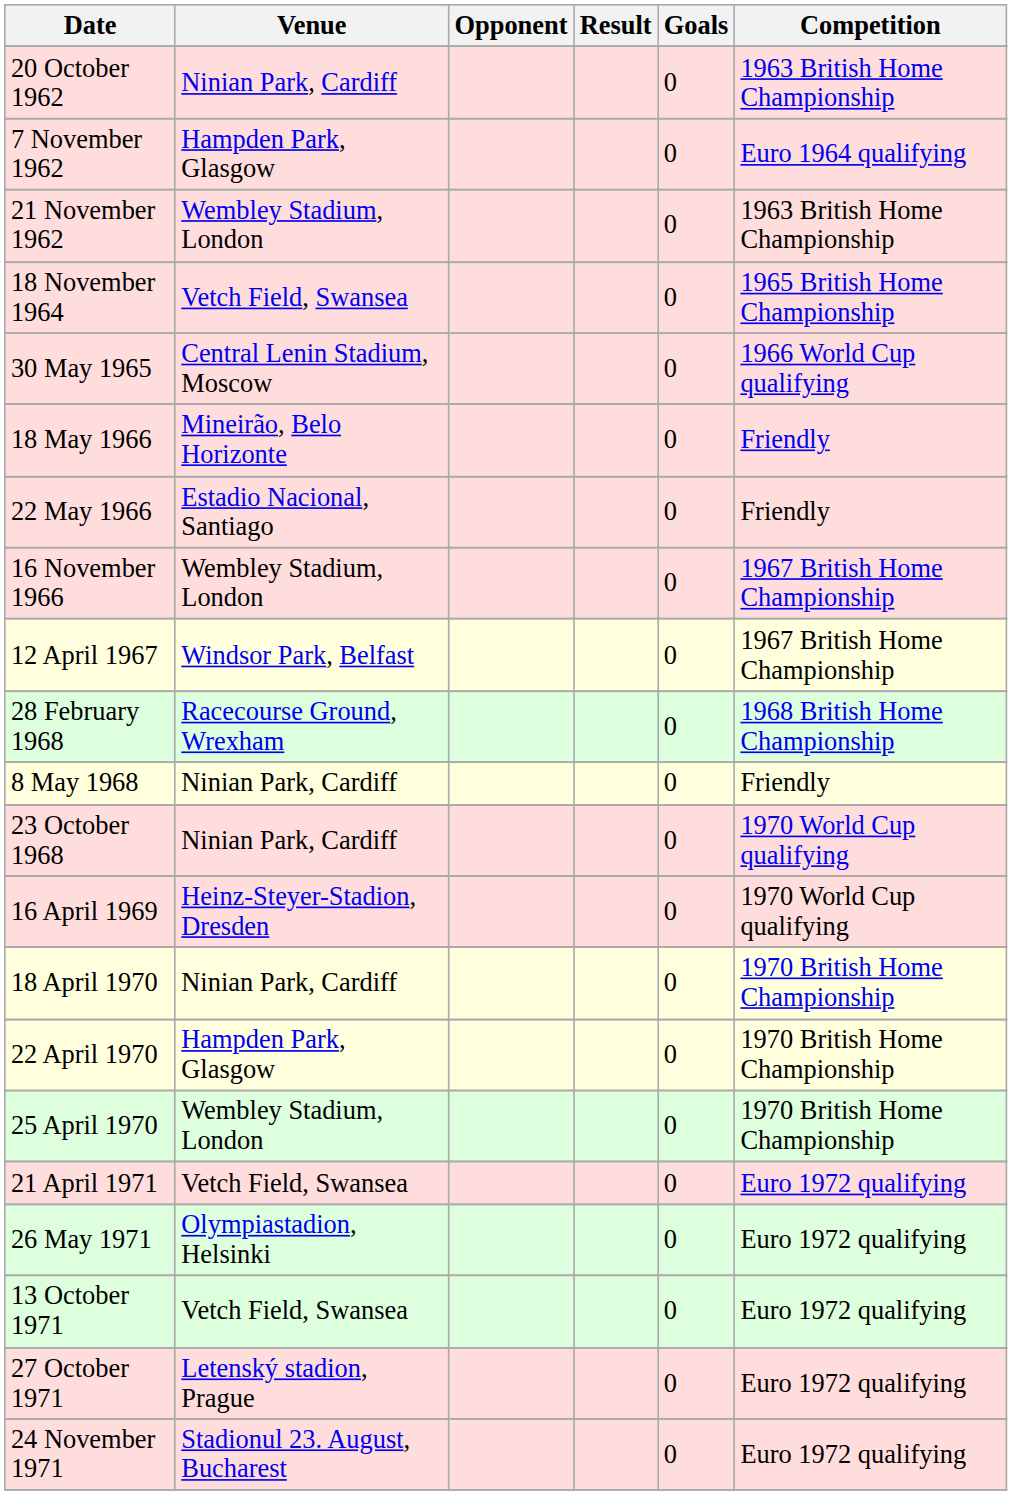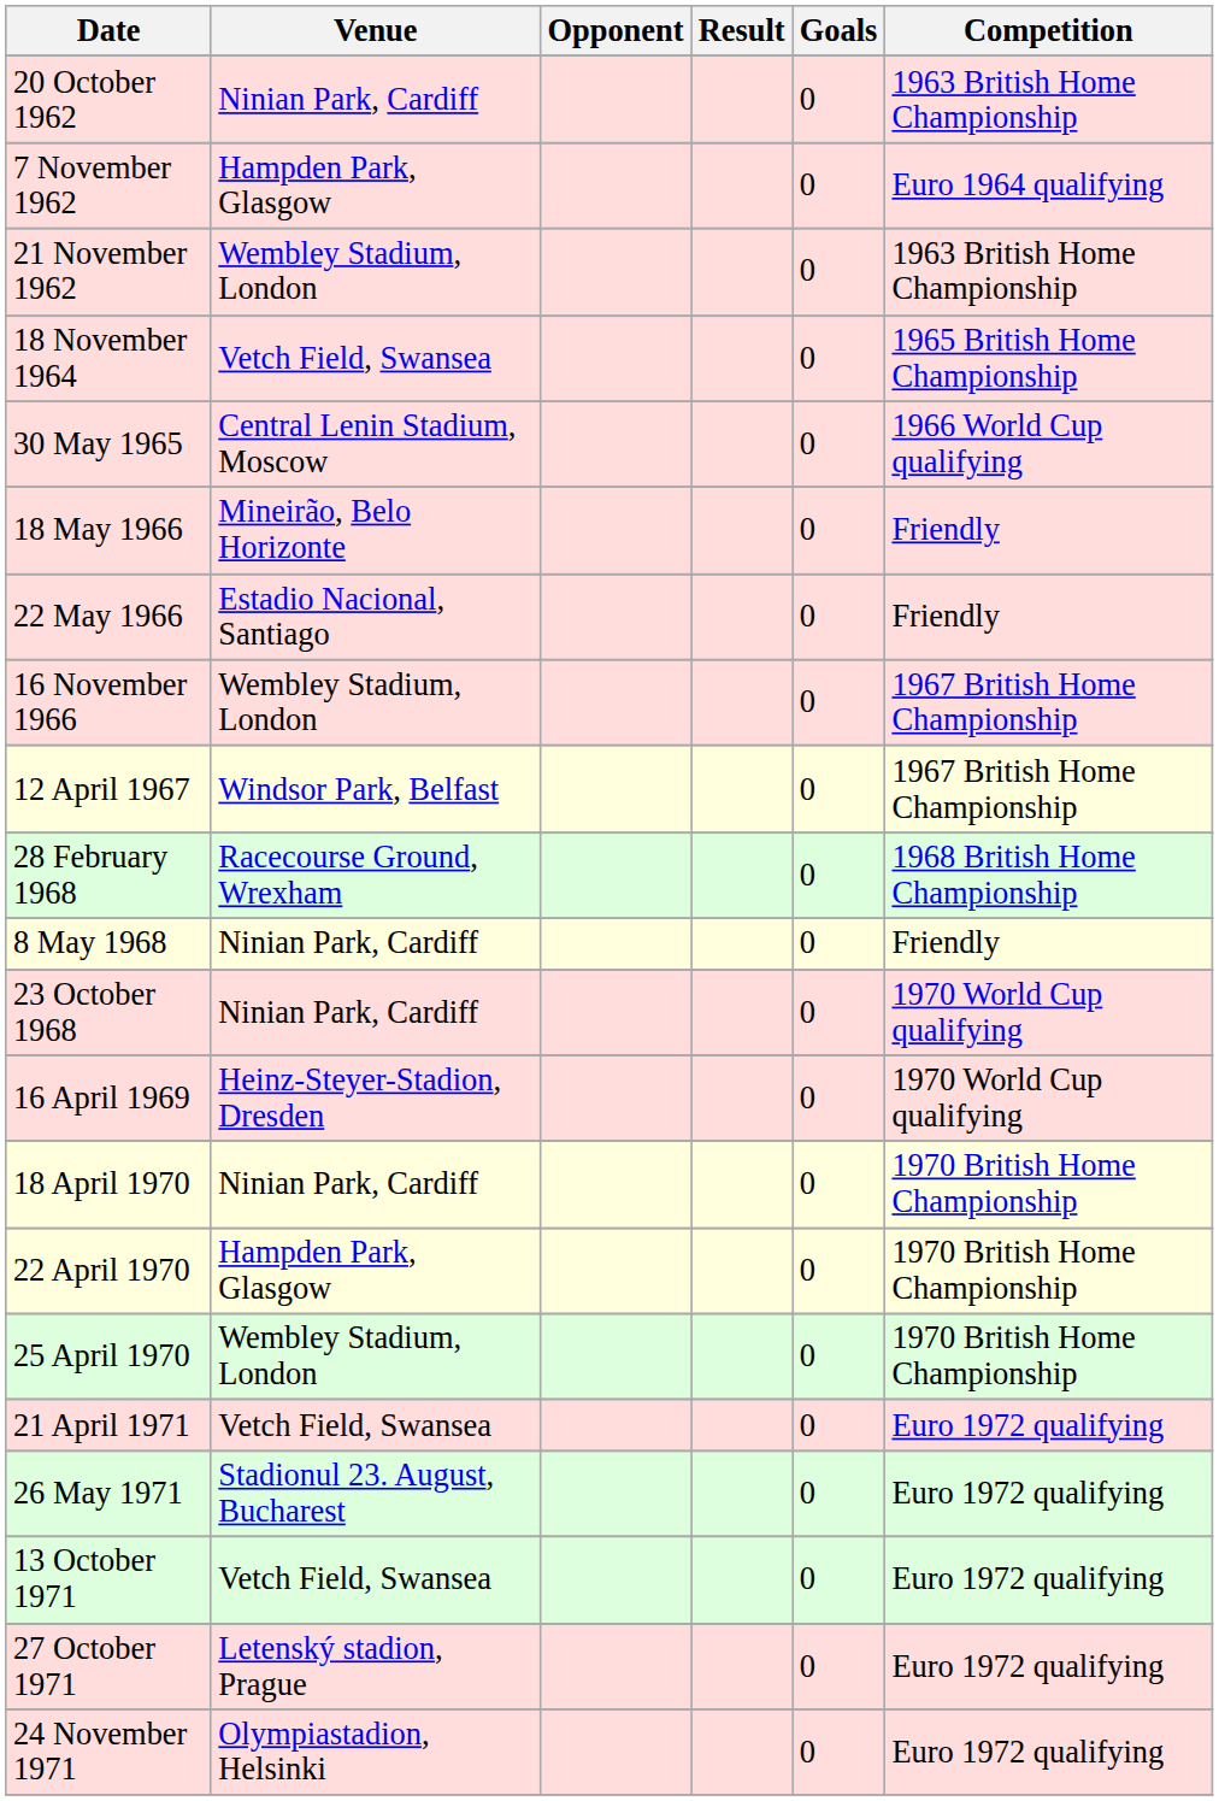26 May 1971 | Venue: Olympiastadion, Helsinki -> Stadionul 23. August, Bucharest
24 November 1971 | Venue: Stadionul 23. August, Bucharest -> Olympiastadion, Helsinki
